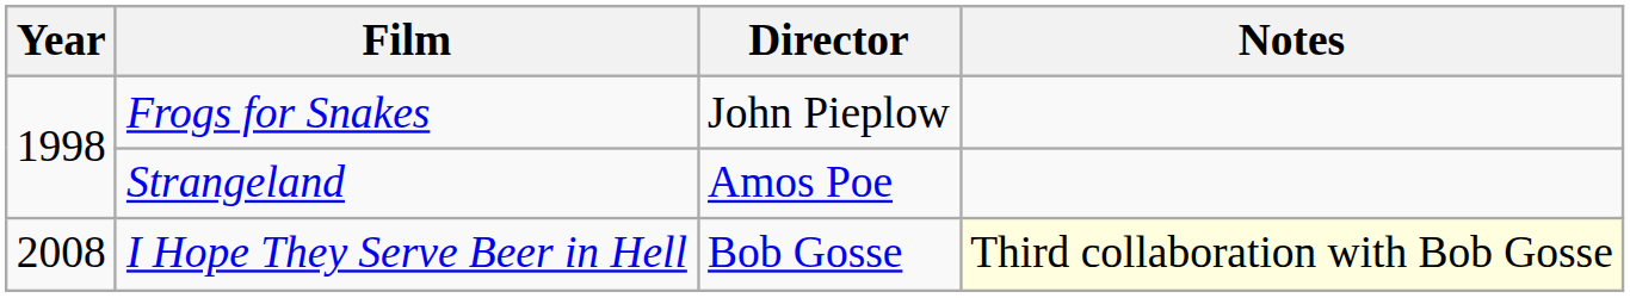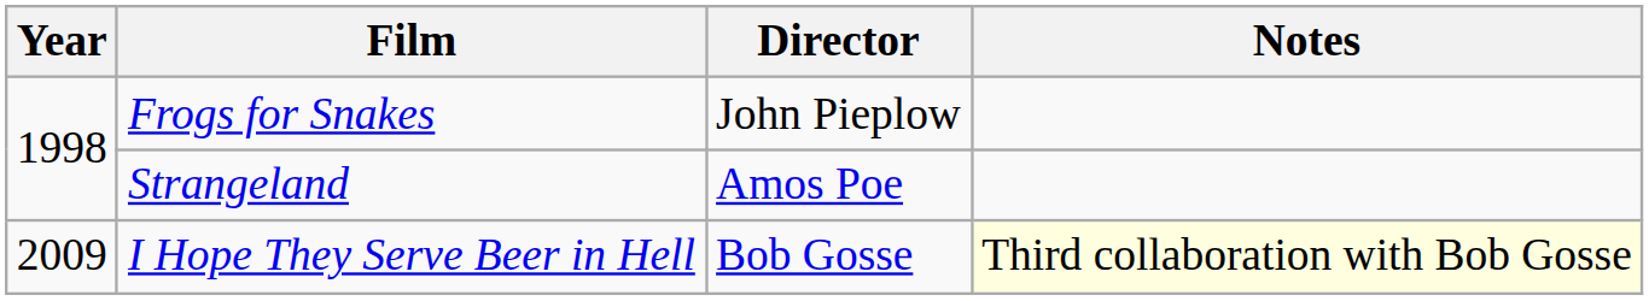I Hope They Serve Beer in Hell | Year: 2008 -> 2009
